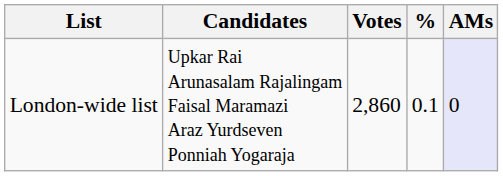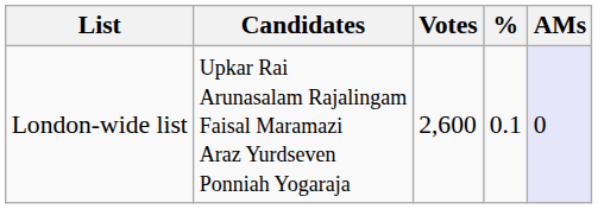London-wide list | Votes: 2,860 -> 2,600
